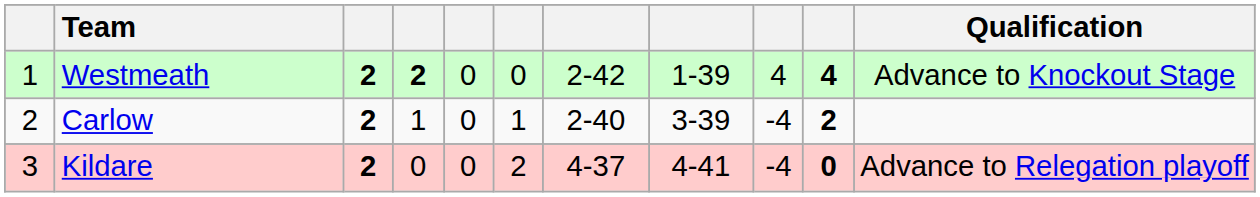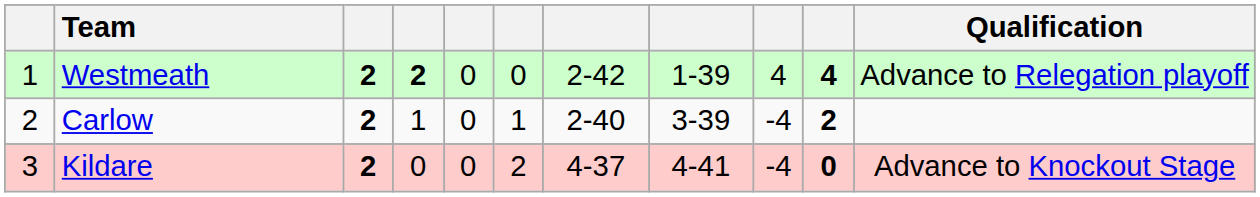Westmeath | Qualification: Advance to Knockout Stage -> Advance to Relegation playoff
Kildare | Qualification: Advance to Relegation playoff -> Advance to Knockout Stage
